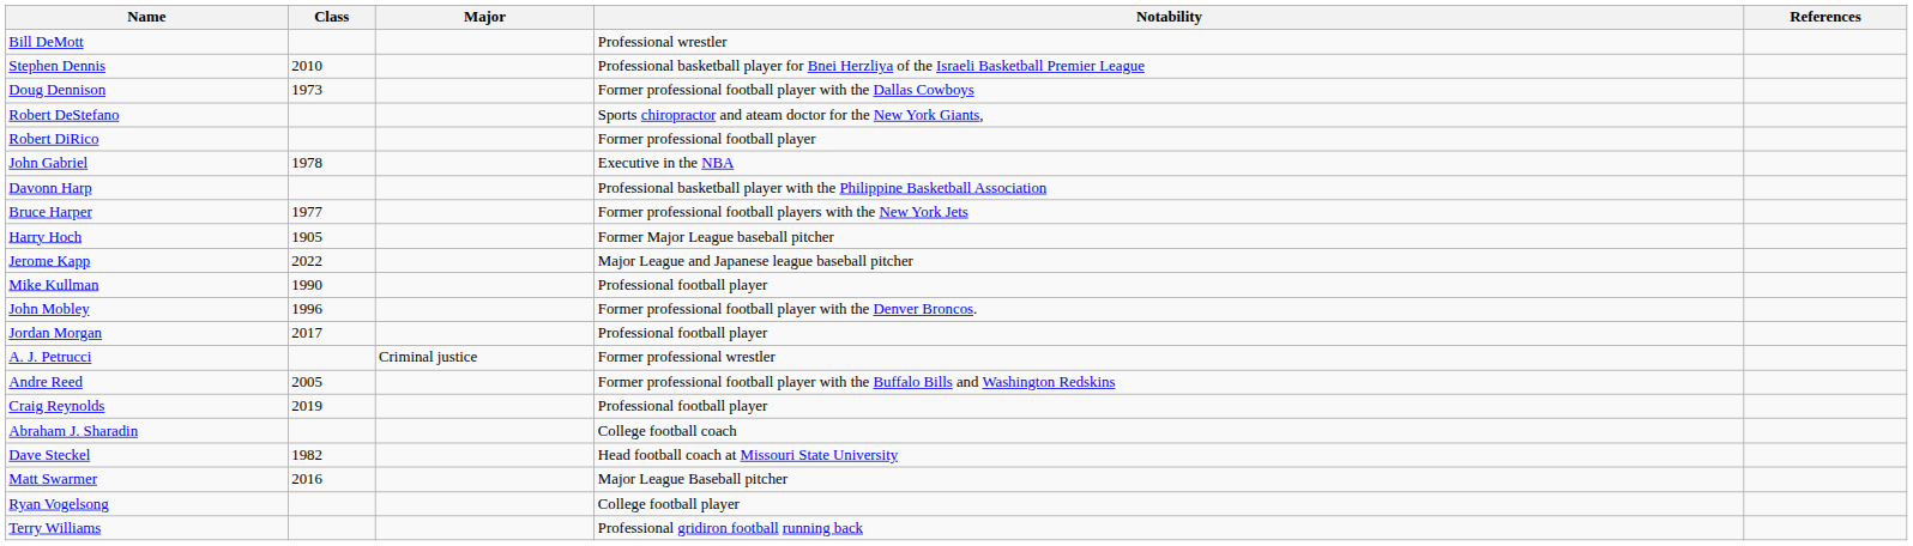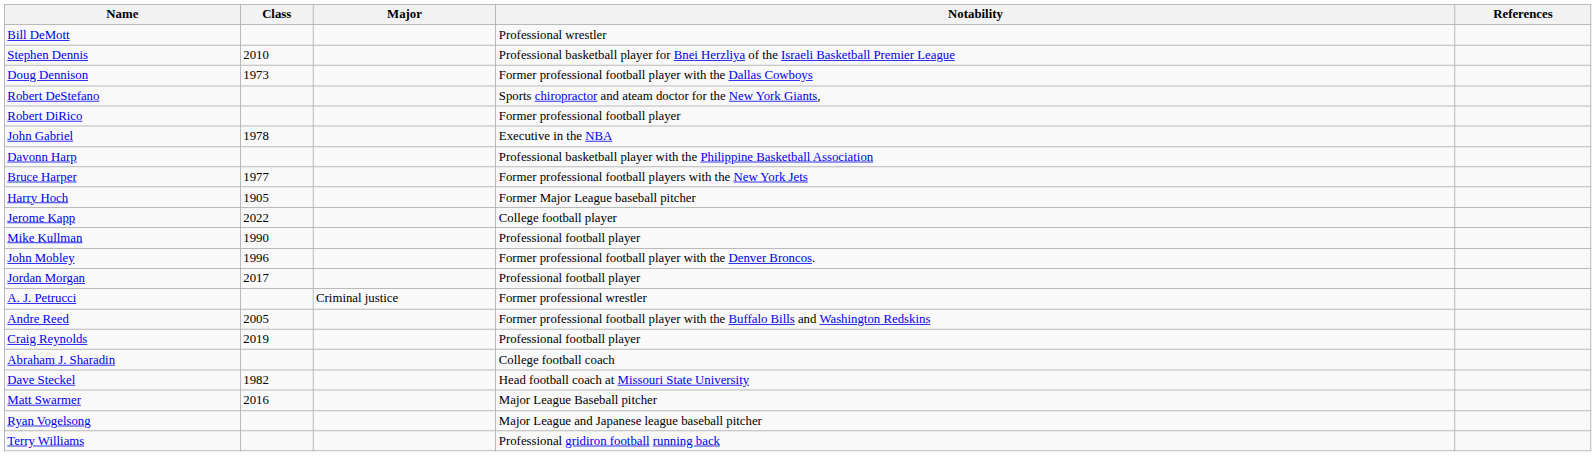Jerome Kapp | Notability: Major League and Japanese league baseball pitcher -> College football player
Ryan Vogelsong | Notability: College football player -> Major League and Japanese league baseball pitcher
